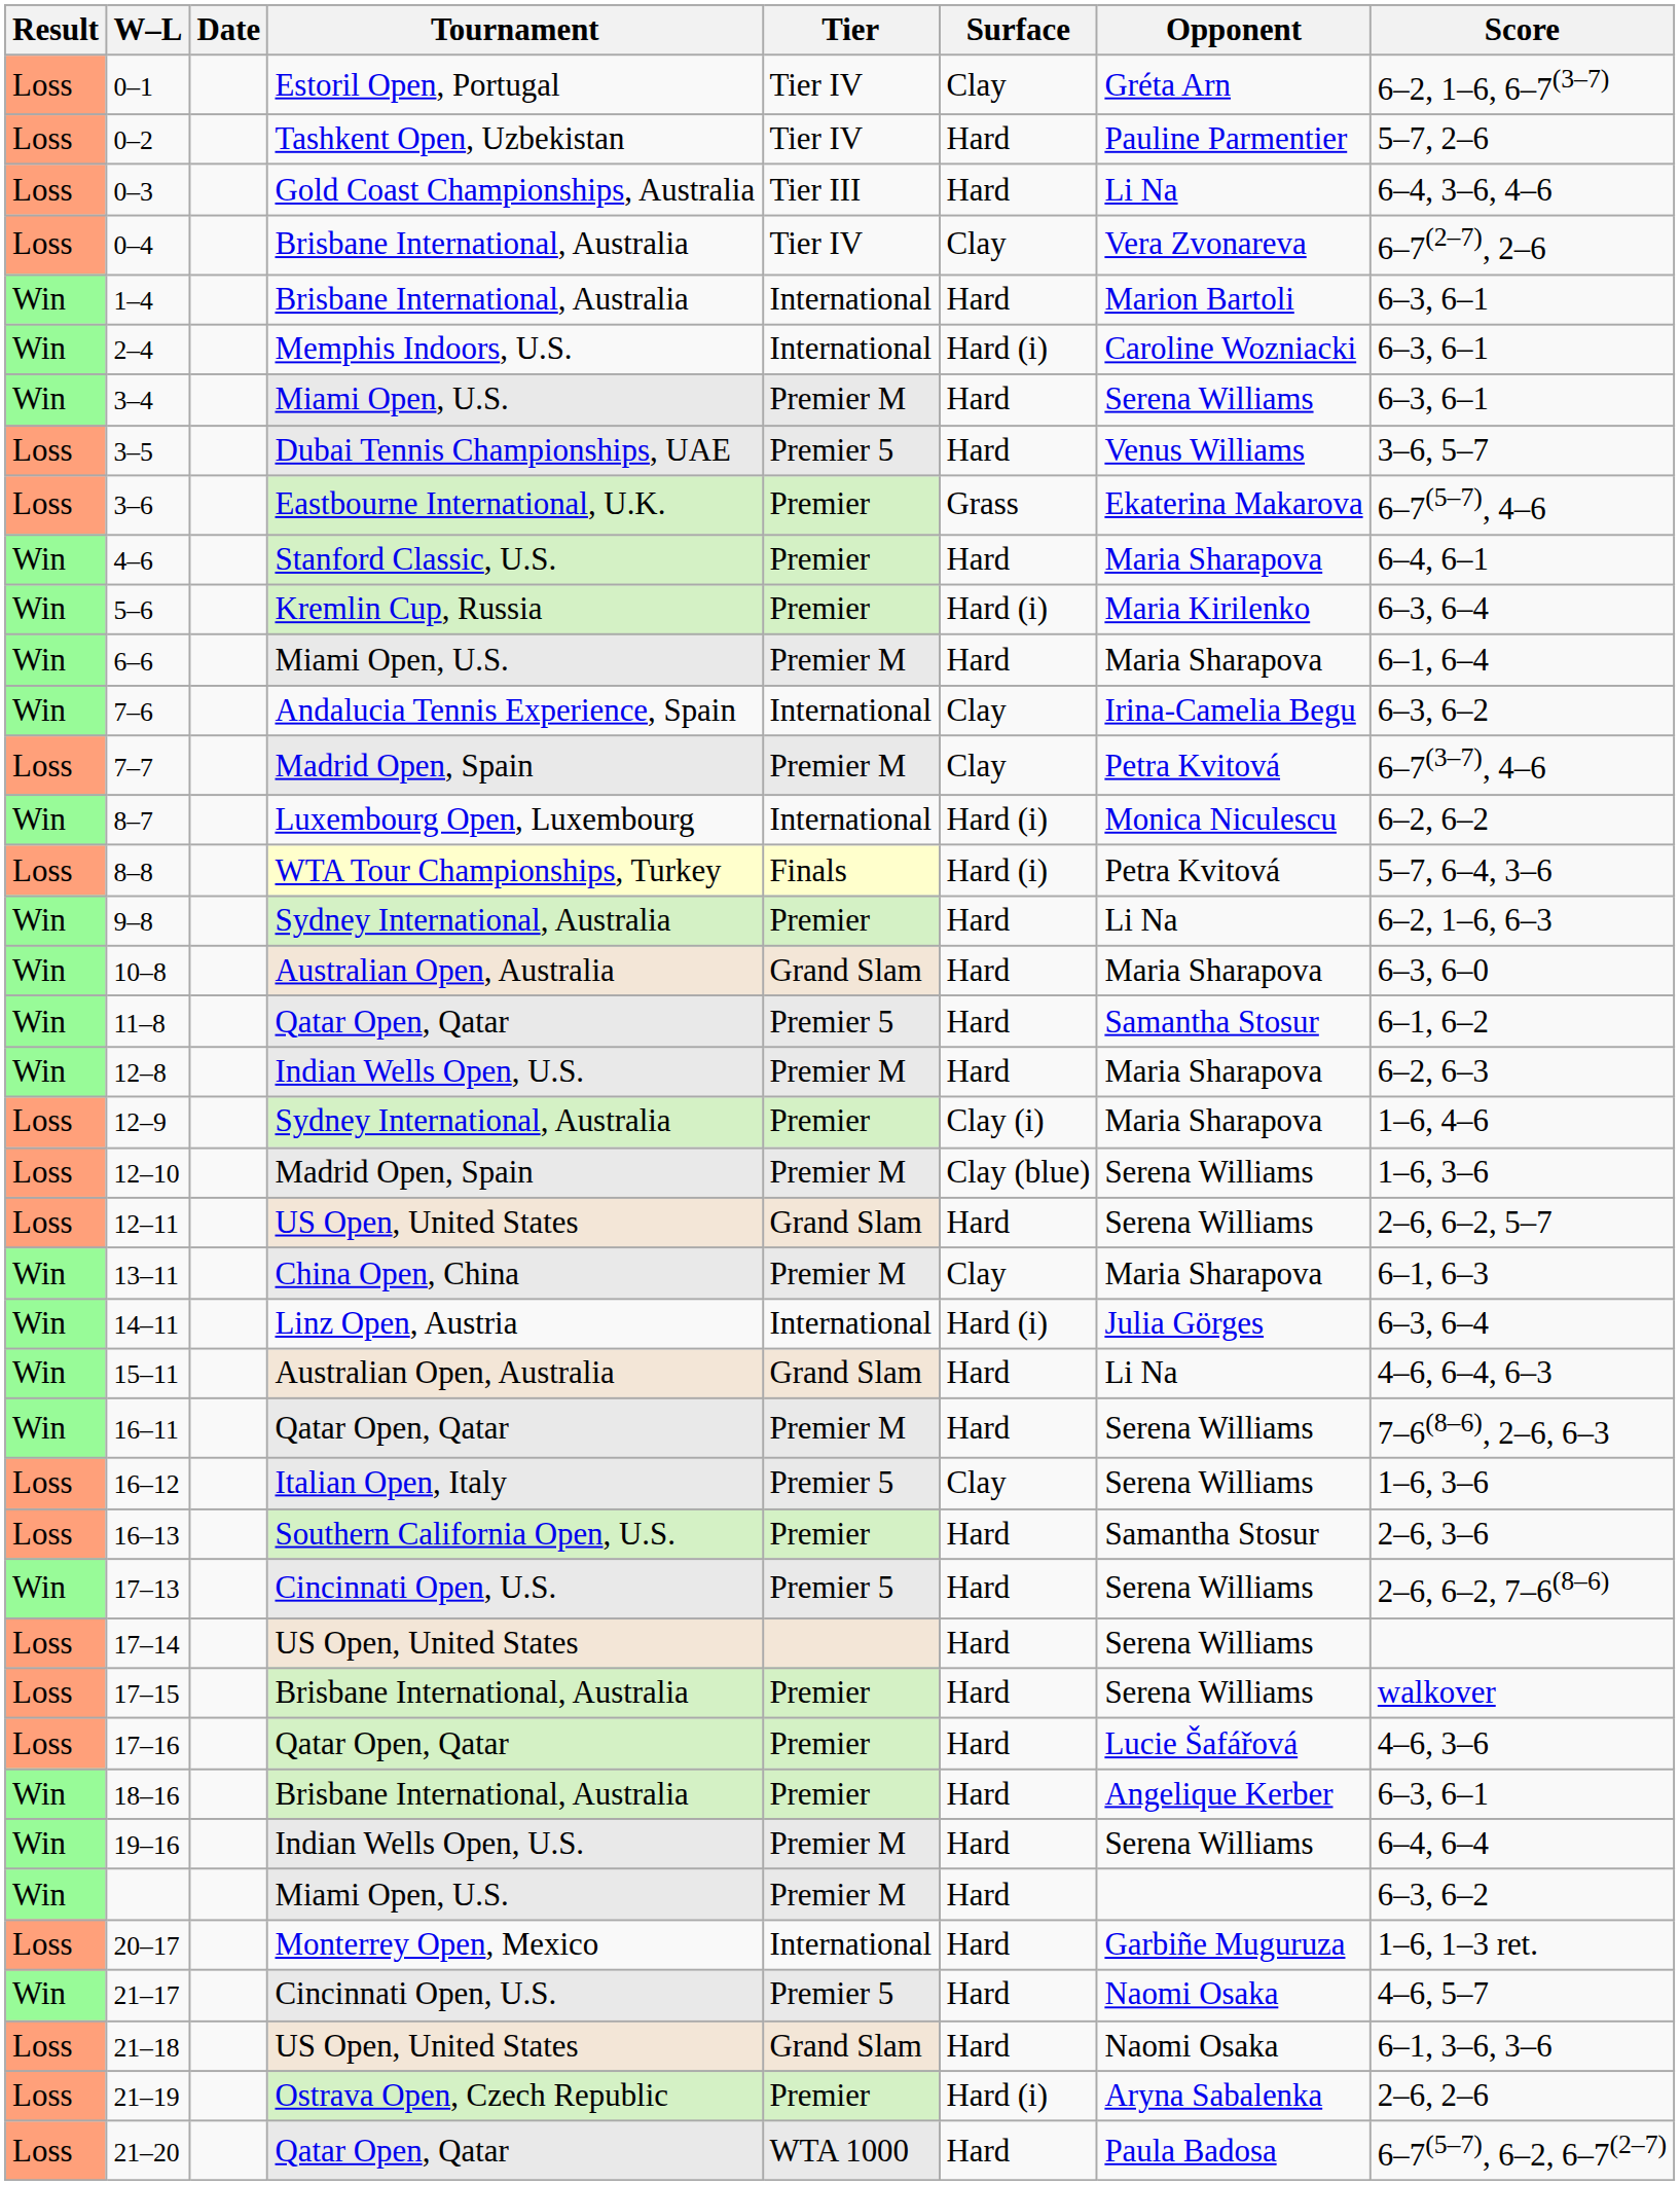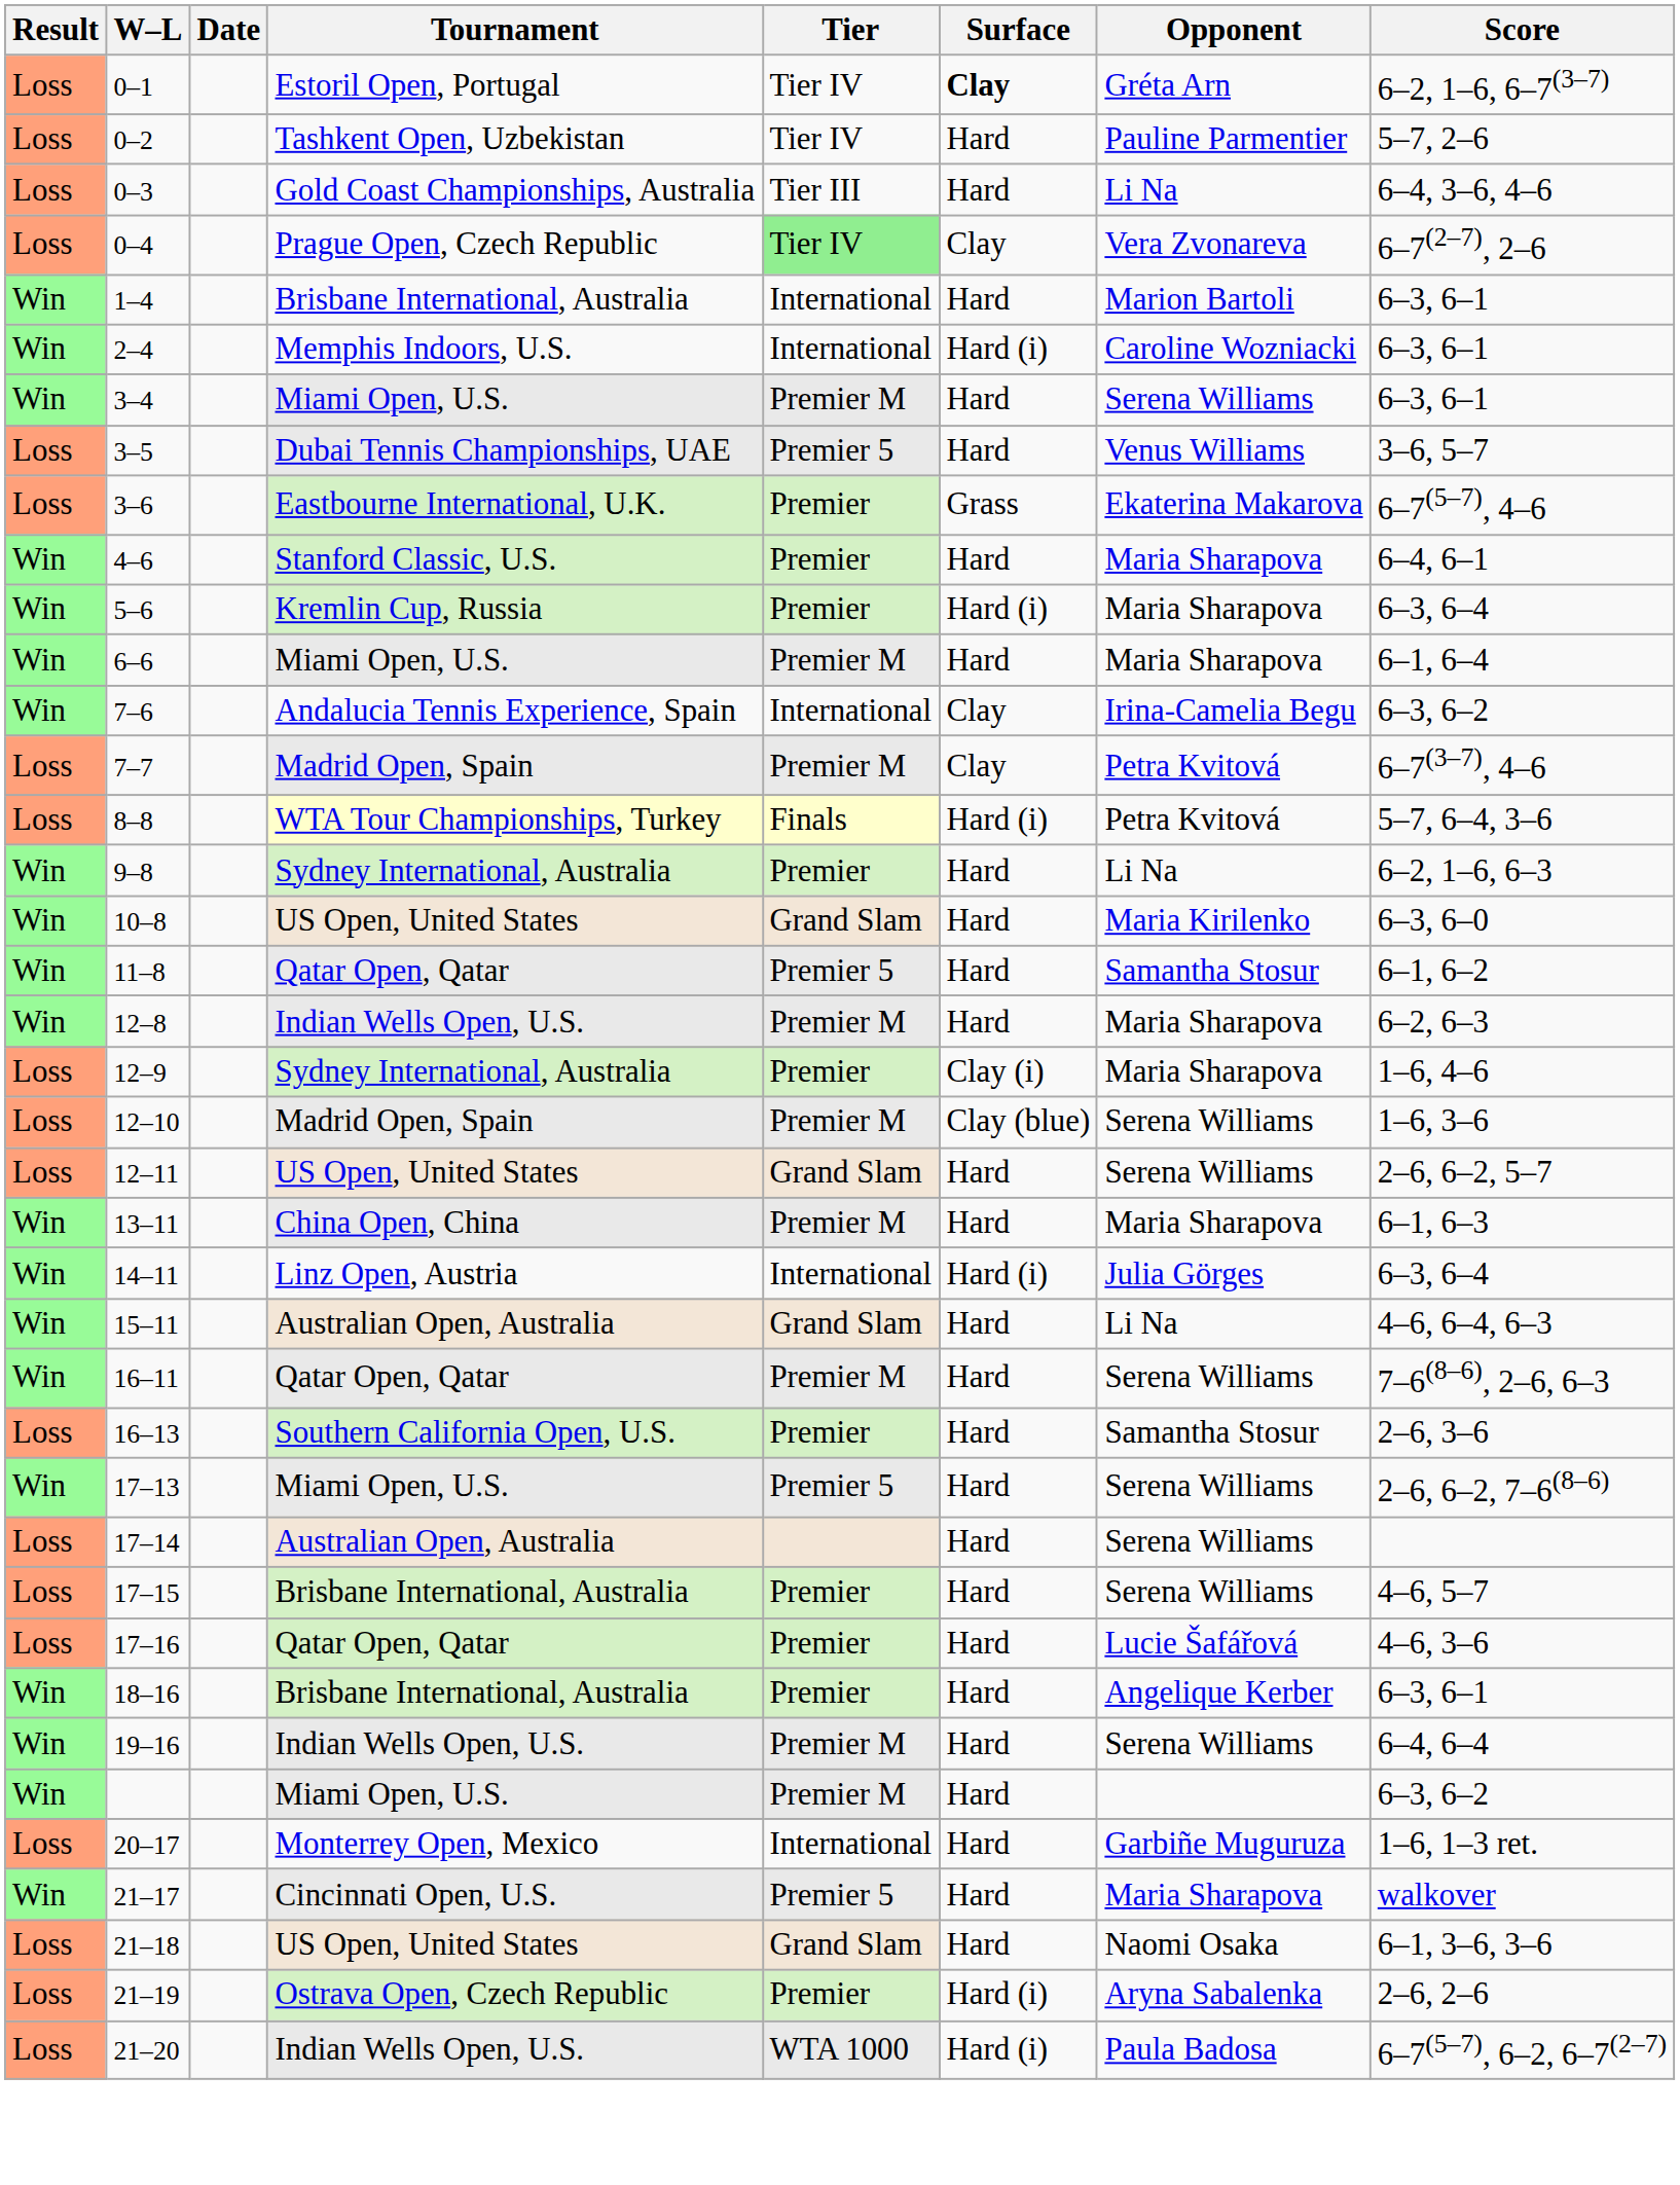0–1 | Surface: normal -> bold
0–4 | Tournament: Brisbane International, Australia -> Prague Open, Czech Republic
0–4 | Tier: no background -> lightgreen background
5–6 | Opponent: Maria Kirilenko -> Maria Sharapova
- row: Win | 8–7 | Luxembourg Open, Luxembourg | International | Hard (i) | Monica Niculescu | 6–2, 6–2
10–8 | Tournament: Australian Open, Australia -> US Open, United States
10–8 | Opponent: Maria Sharapova -> Maria Kirilenko
13–11 | Surface: Clay -> Hard
- row: Loss | 16–12 | Italian Open, Italy | Premier 5 | Clay | Serena Williams | 1–6, 3–6
17–13 | Tournament: Cincinnati Open, U.S. -> Miami Open, U.S.
17–14 | Tournament: US Open, United States -> Australian Open, Australia
17–15 | Score: walkover -> 4–6, 5–7
21–17 | Opponent: Naomi Osaka -> Maria Sharapova
21–17 | Score: 4–6, 5–7 -> walkover
21–20 | Tournament: Qatar Open, Qatar -> Indian Wells Open, U.S.
21–20 | Surface: Hard -> Hard (i)
